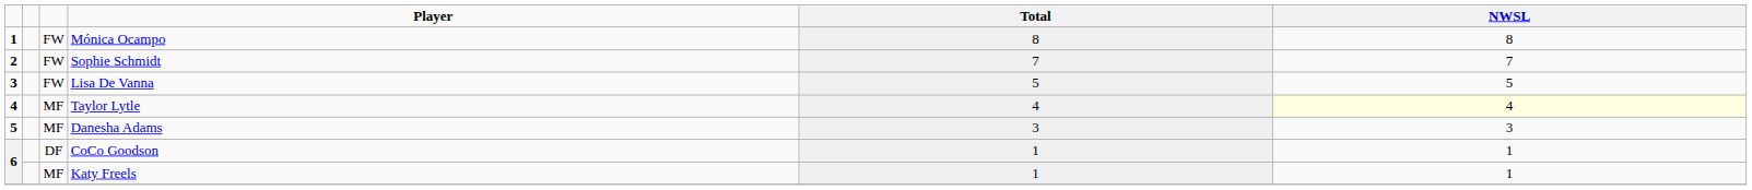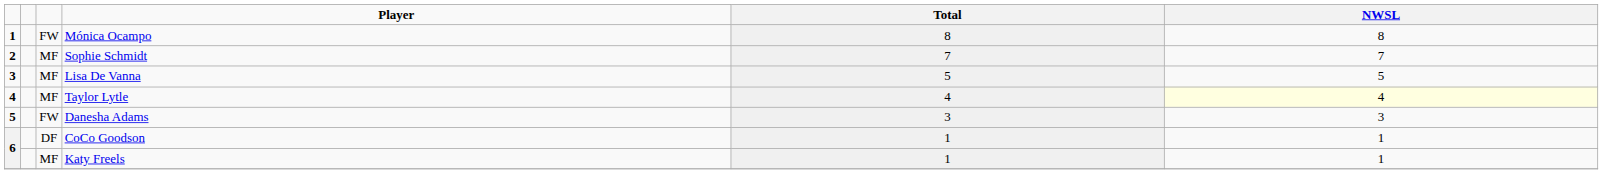Sophie Schmidt | column 3: FW -> MF
Lisa De Vanna | column 3: FW -> MF
Danesha Adams | column 3: MF -> FW
